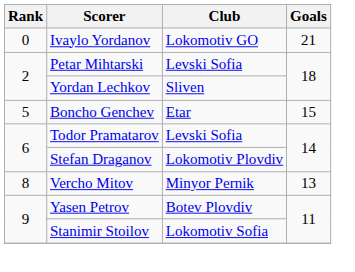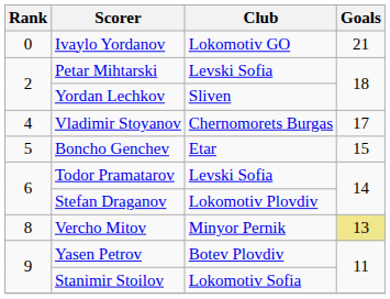+ row: 4 | Vladimir Stoyanov | Chernomorets Burgas | 17
Vercho Mitov | Goals: no background -> khaki background
